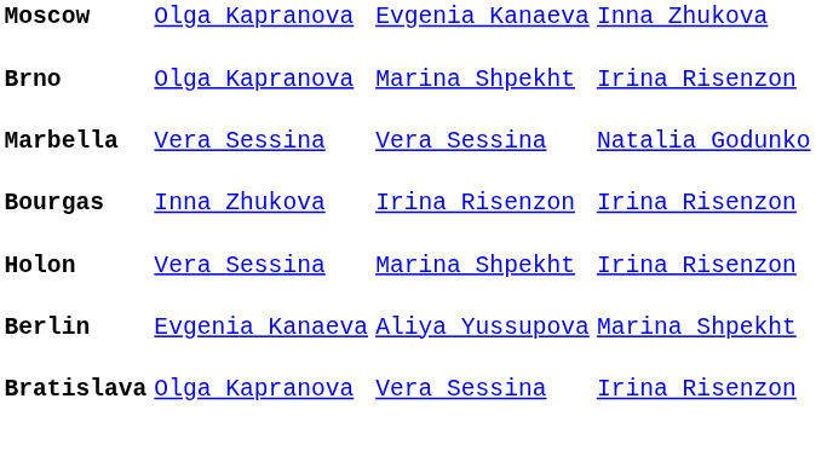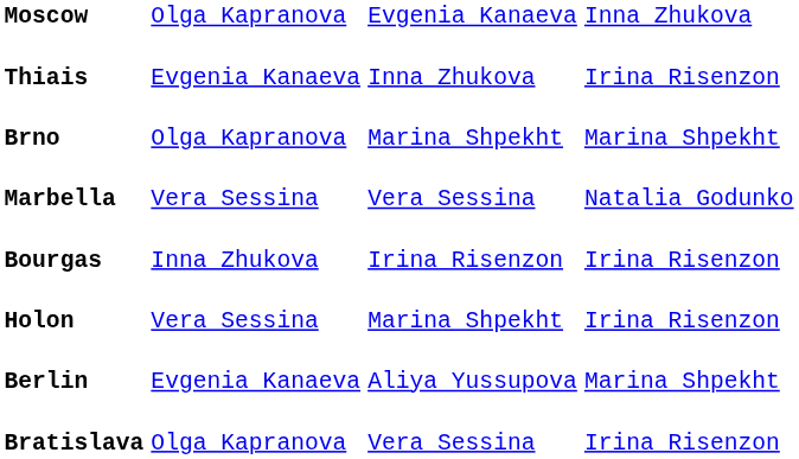+ row: Thiais | Evgenia Kanaeva | Inna Zhukova | Irina Risenzon
Brno | column 4: Irina Risenzon -> Marina Shpekht
